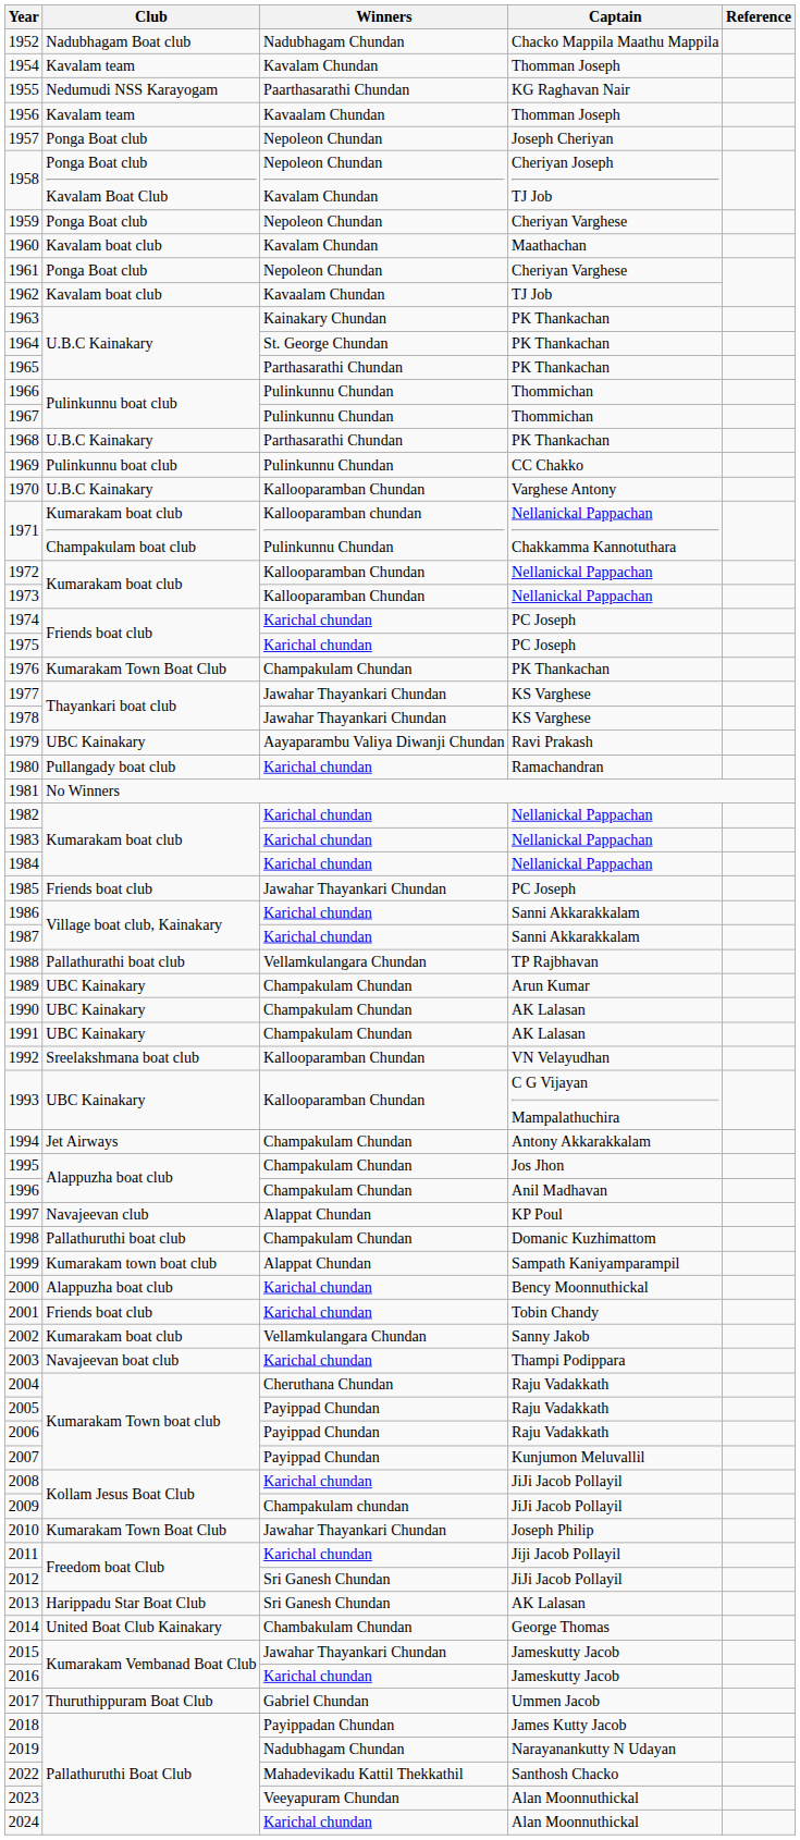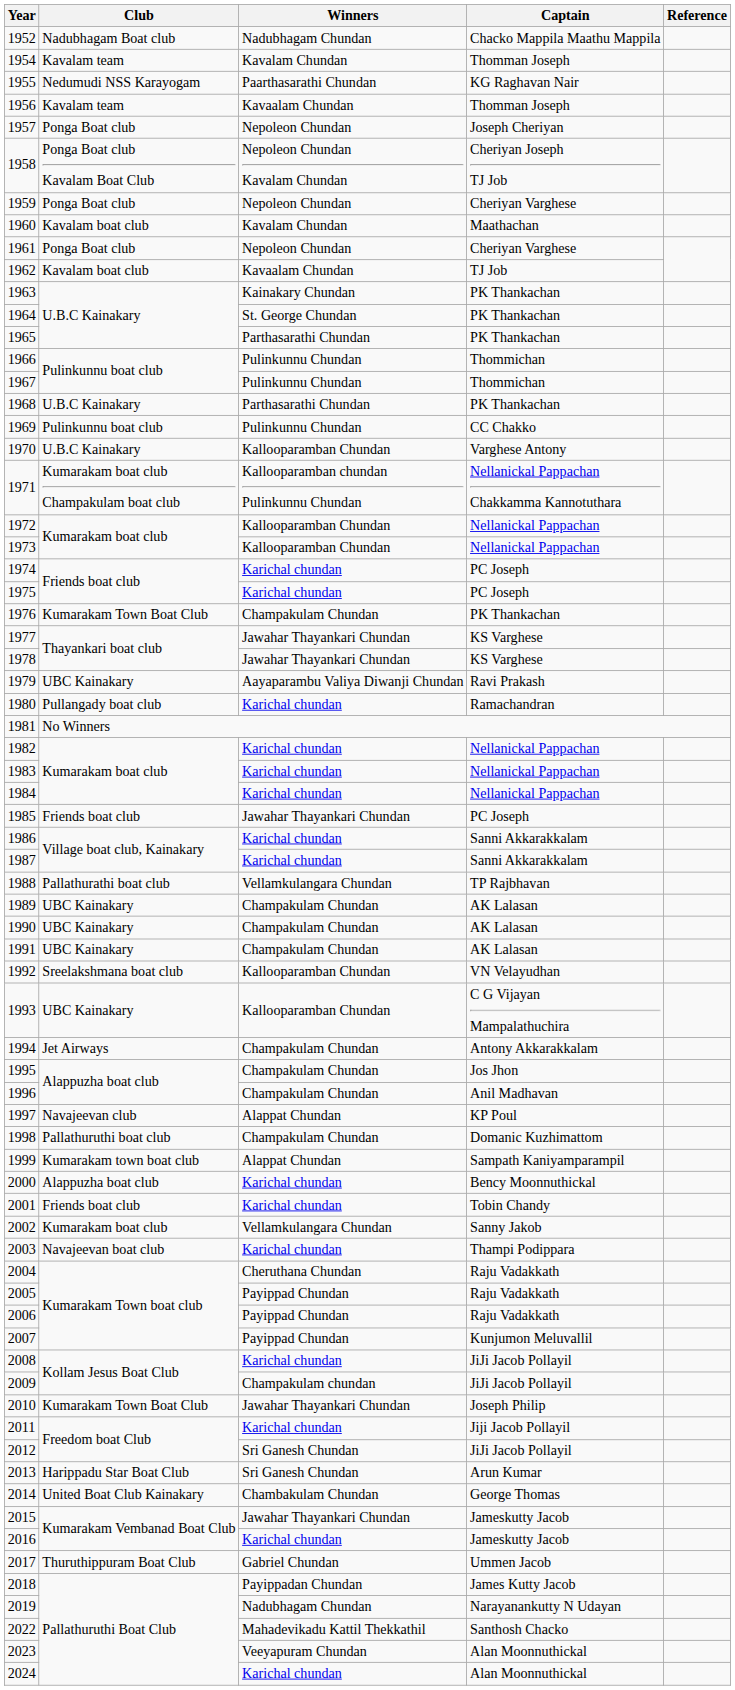1989 | Captain: Arun Kumar -> AK Lalasan
2013 | Captain: AK Lalasan -> Arun Kumar
